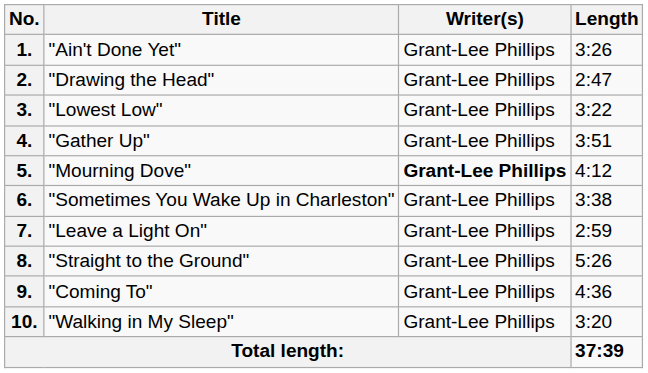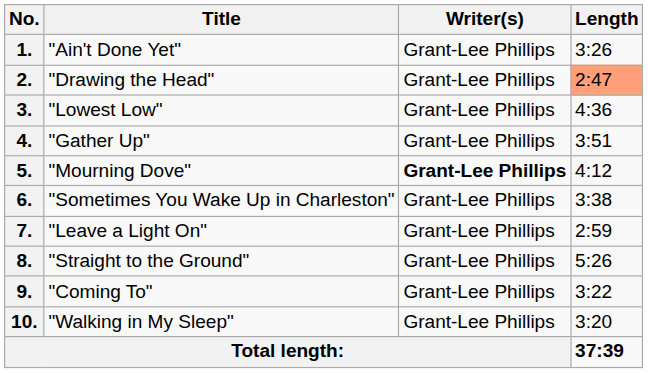2. | Length: no background -> lightsalmon background
3. | Length: 3:22 -> 4:36
9. | Length: 4:36 -> 3:22
